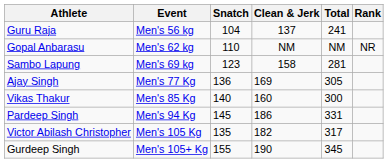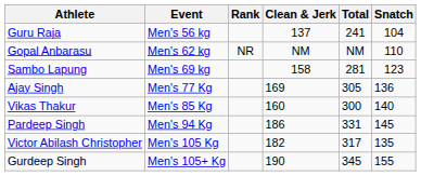columns swapped: Snatch <-> Rank
